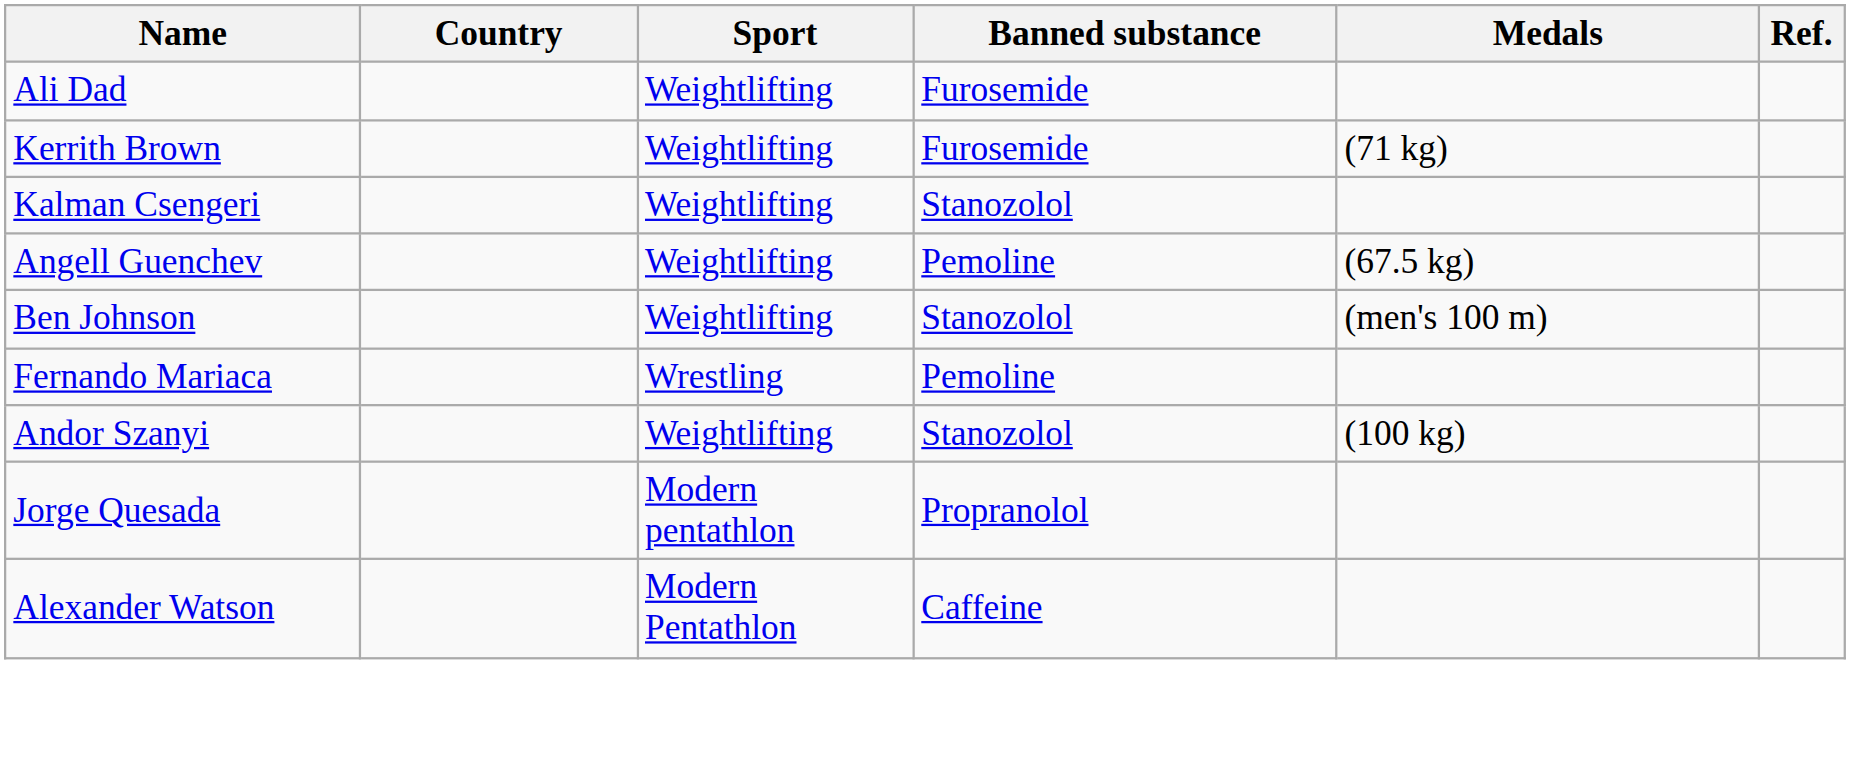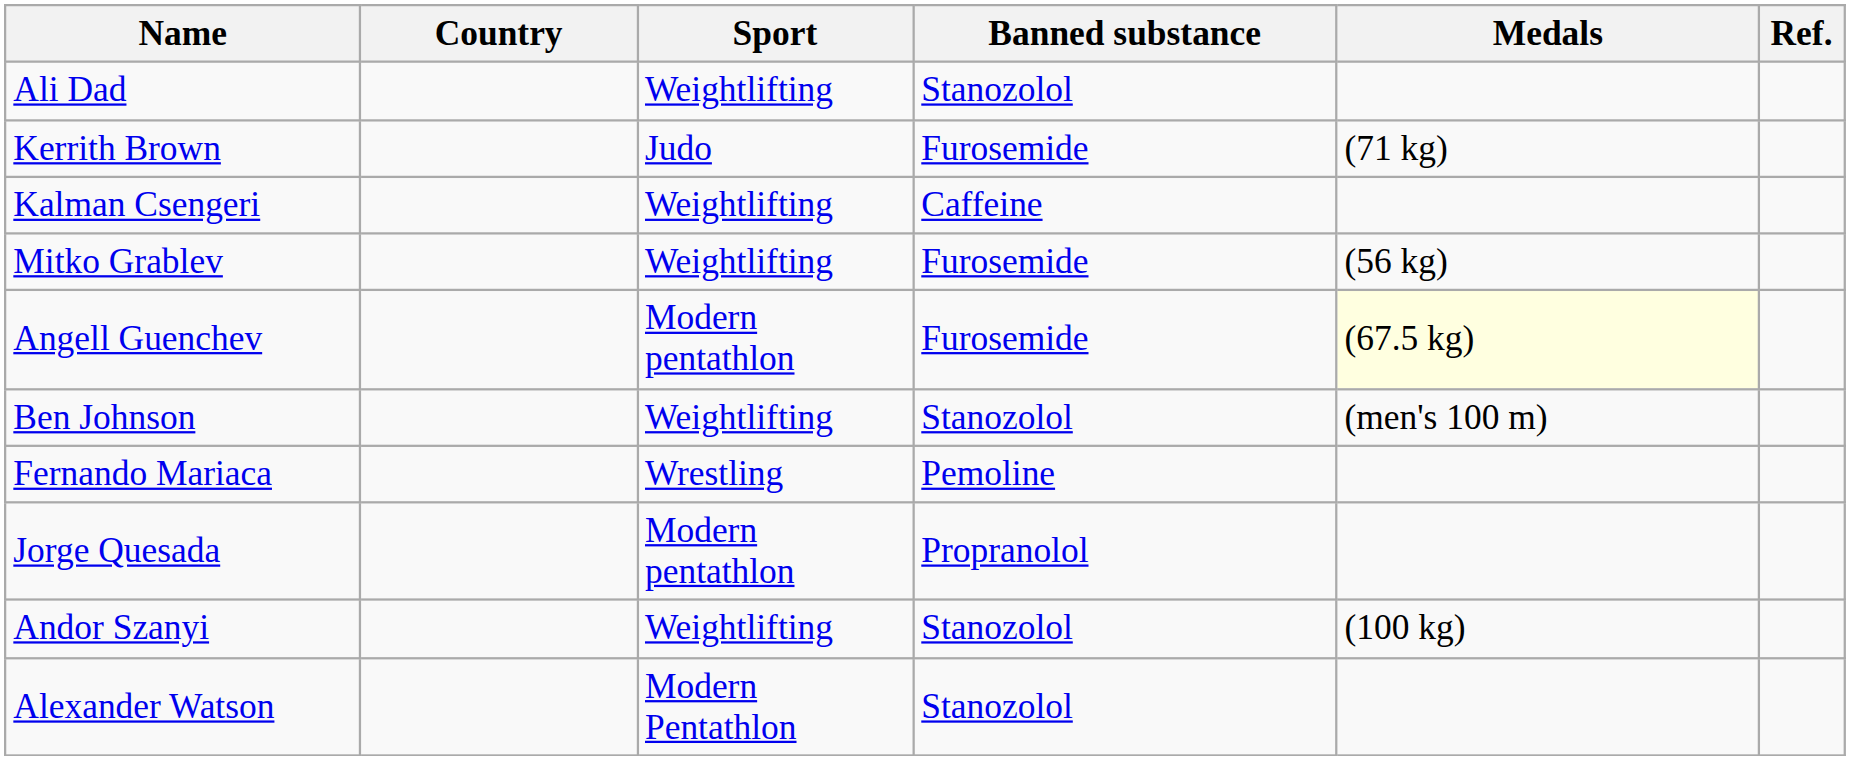Ali Dad | Banned substance: Furosemide -> Stanozolol
Kerrith Brown | Sport: Weightlifting -> Judo
Kalman Csengeri | Banned substance: Stanozolol -> Caffeine
+ row: Mitko Grablev | Weightlifting | Furosemide | (56 kg)
Angell Guenchev | Sport: Weightlifting -> Modern pentathlon
Angell Guenchev | Banned substance: Pemoline -> Furosemide
Angell Guenchev | Medals: no background -> lightyellow background
rows swapped: Jorge Quesada <-> Andor Szanyi
Alexander Watson | Banned substance: Caffeine -> Stanozolol
